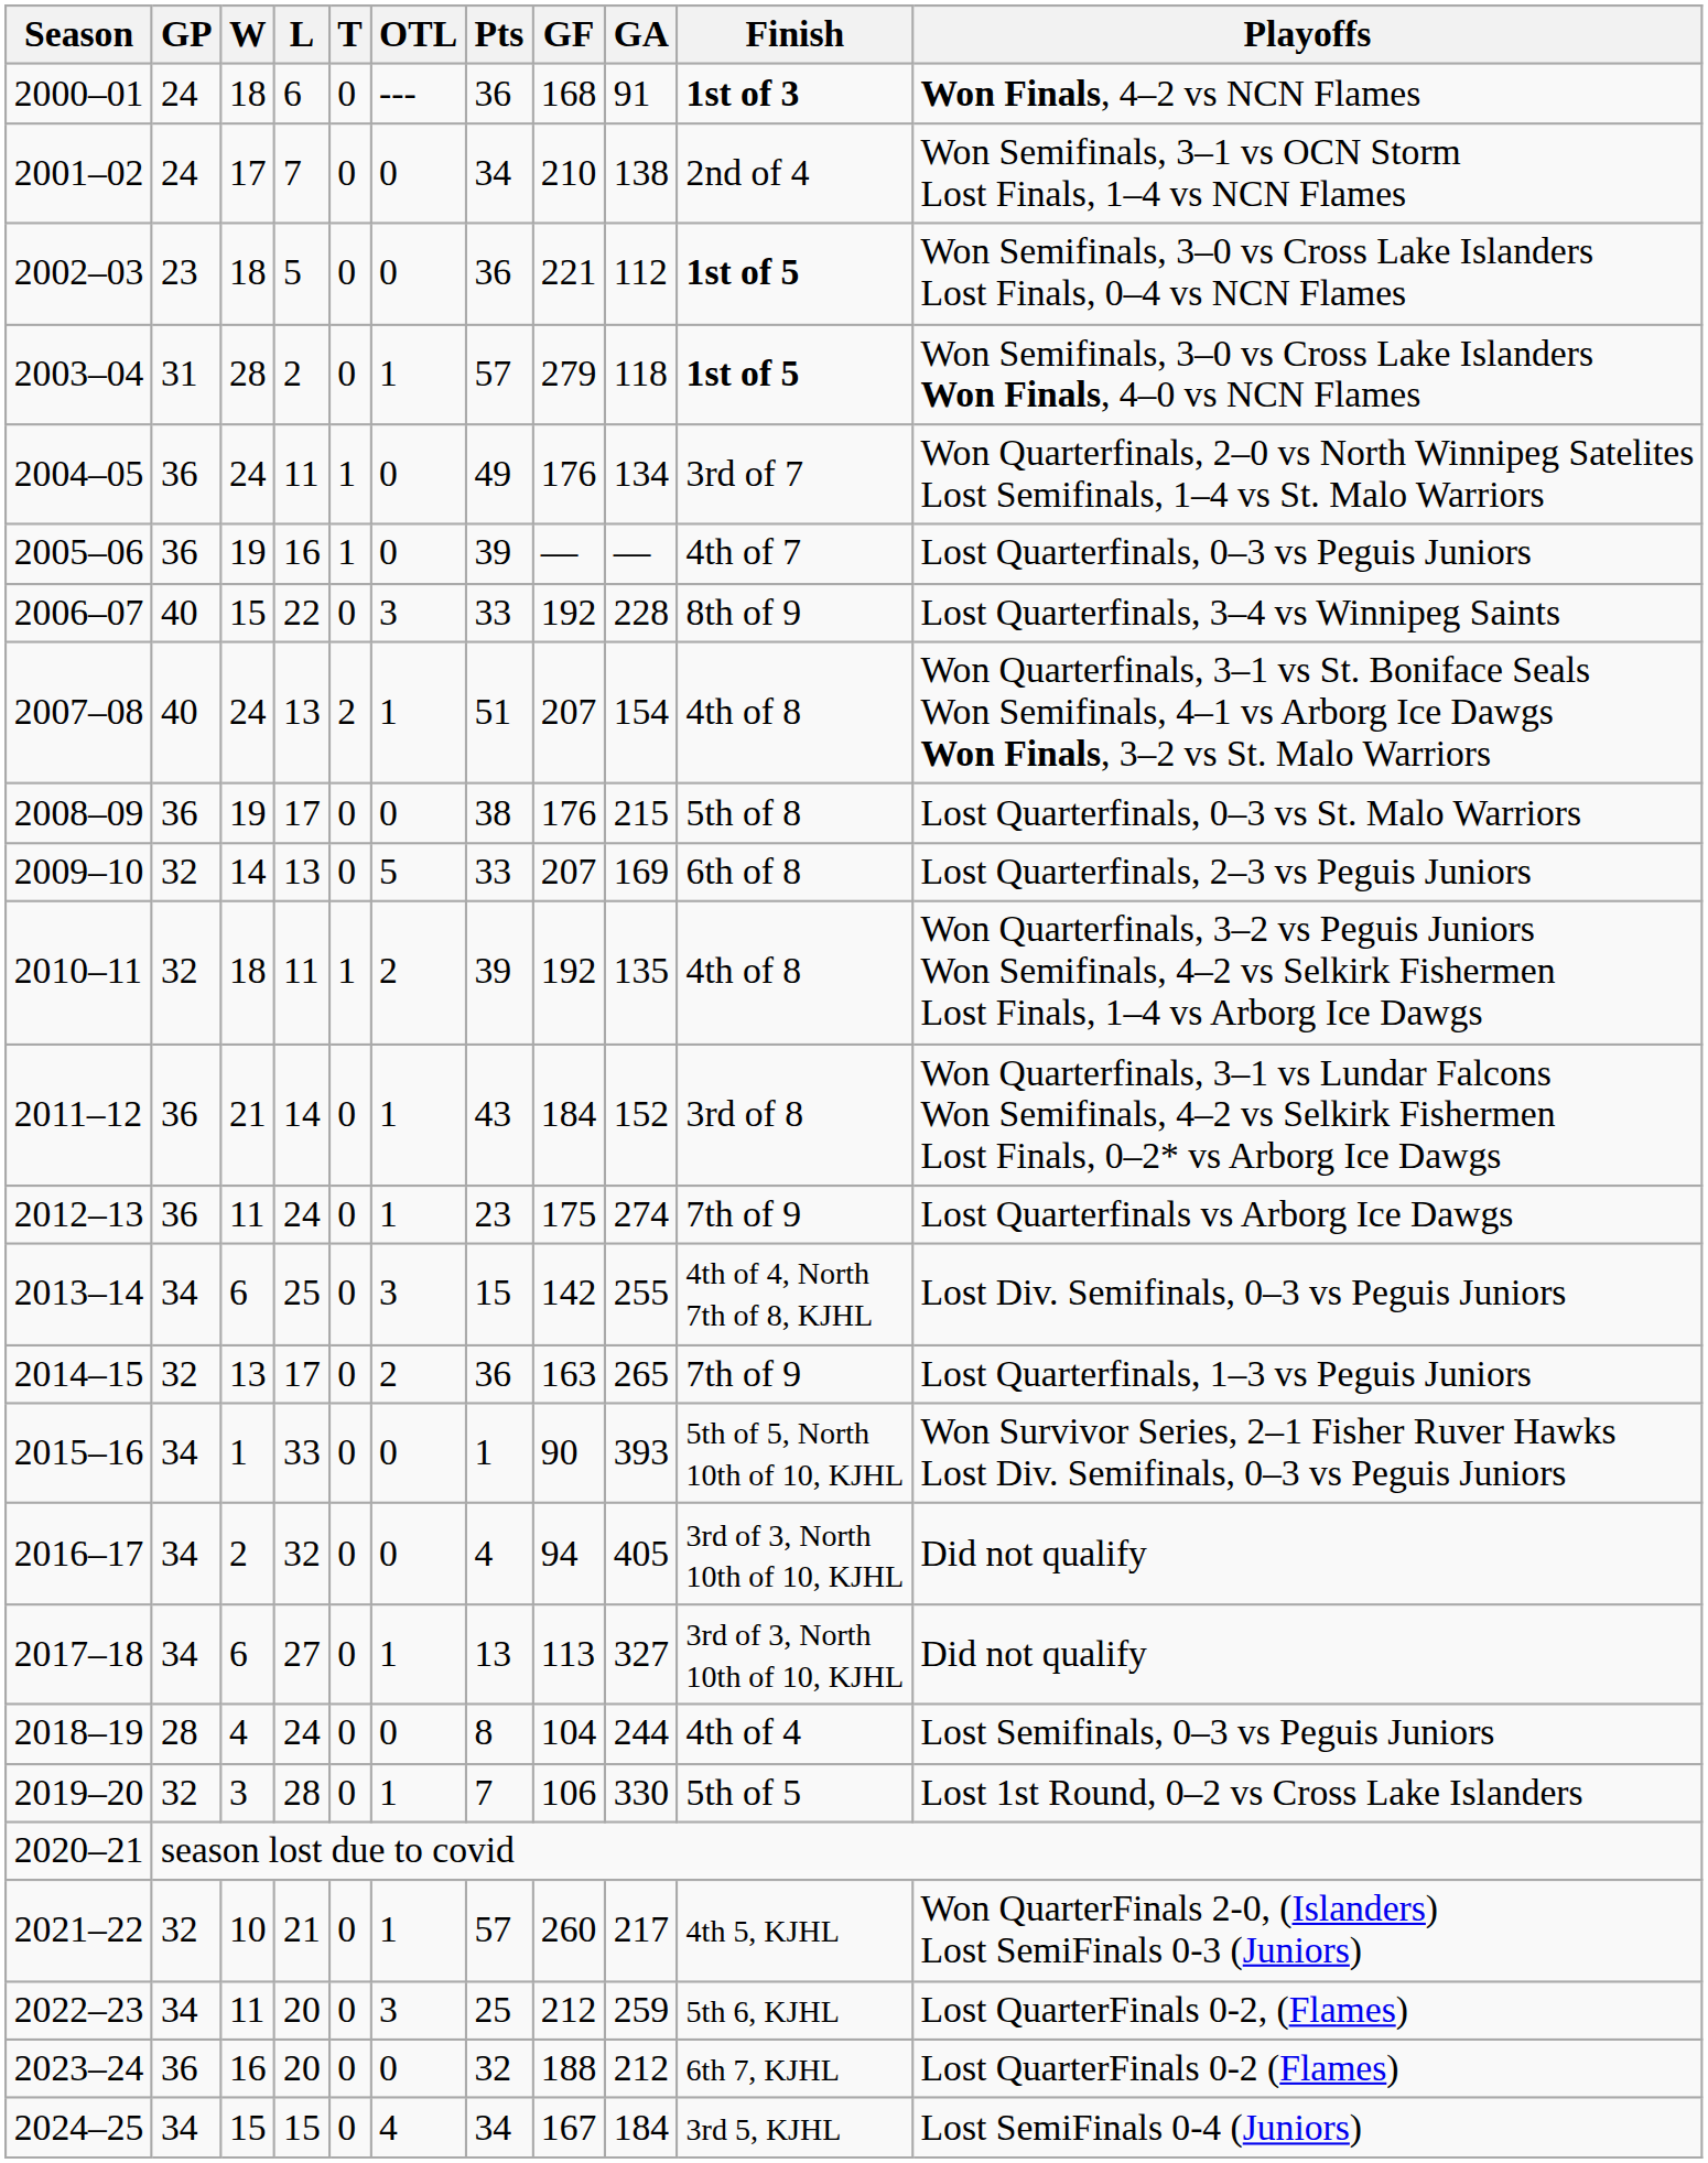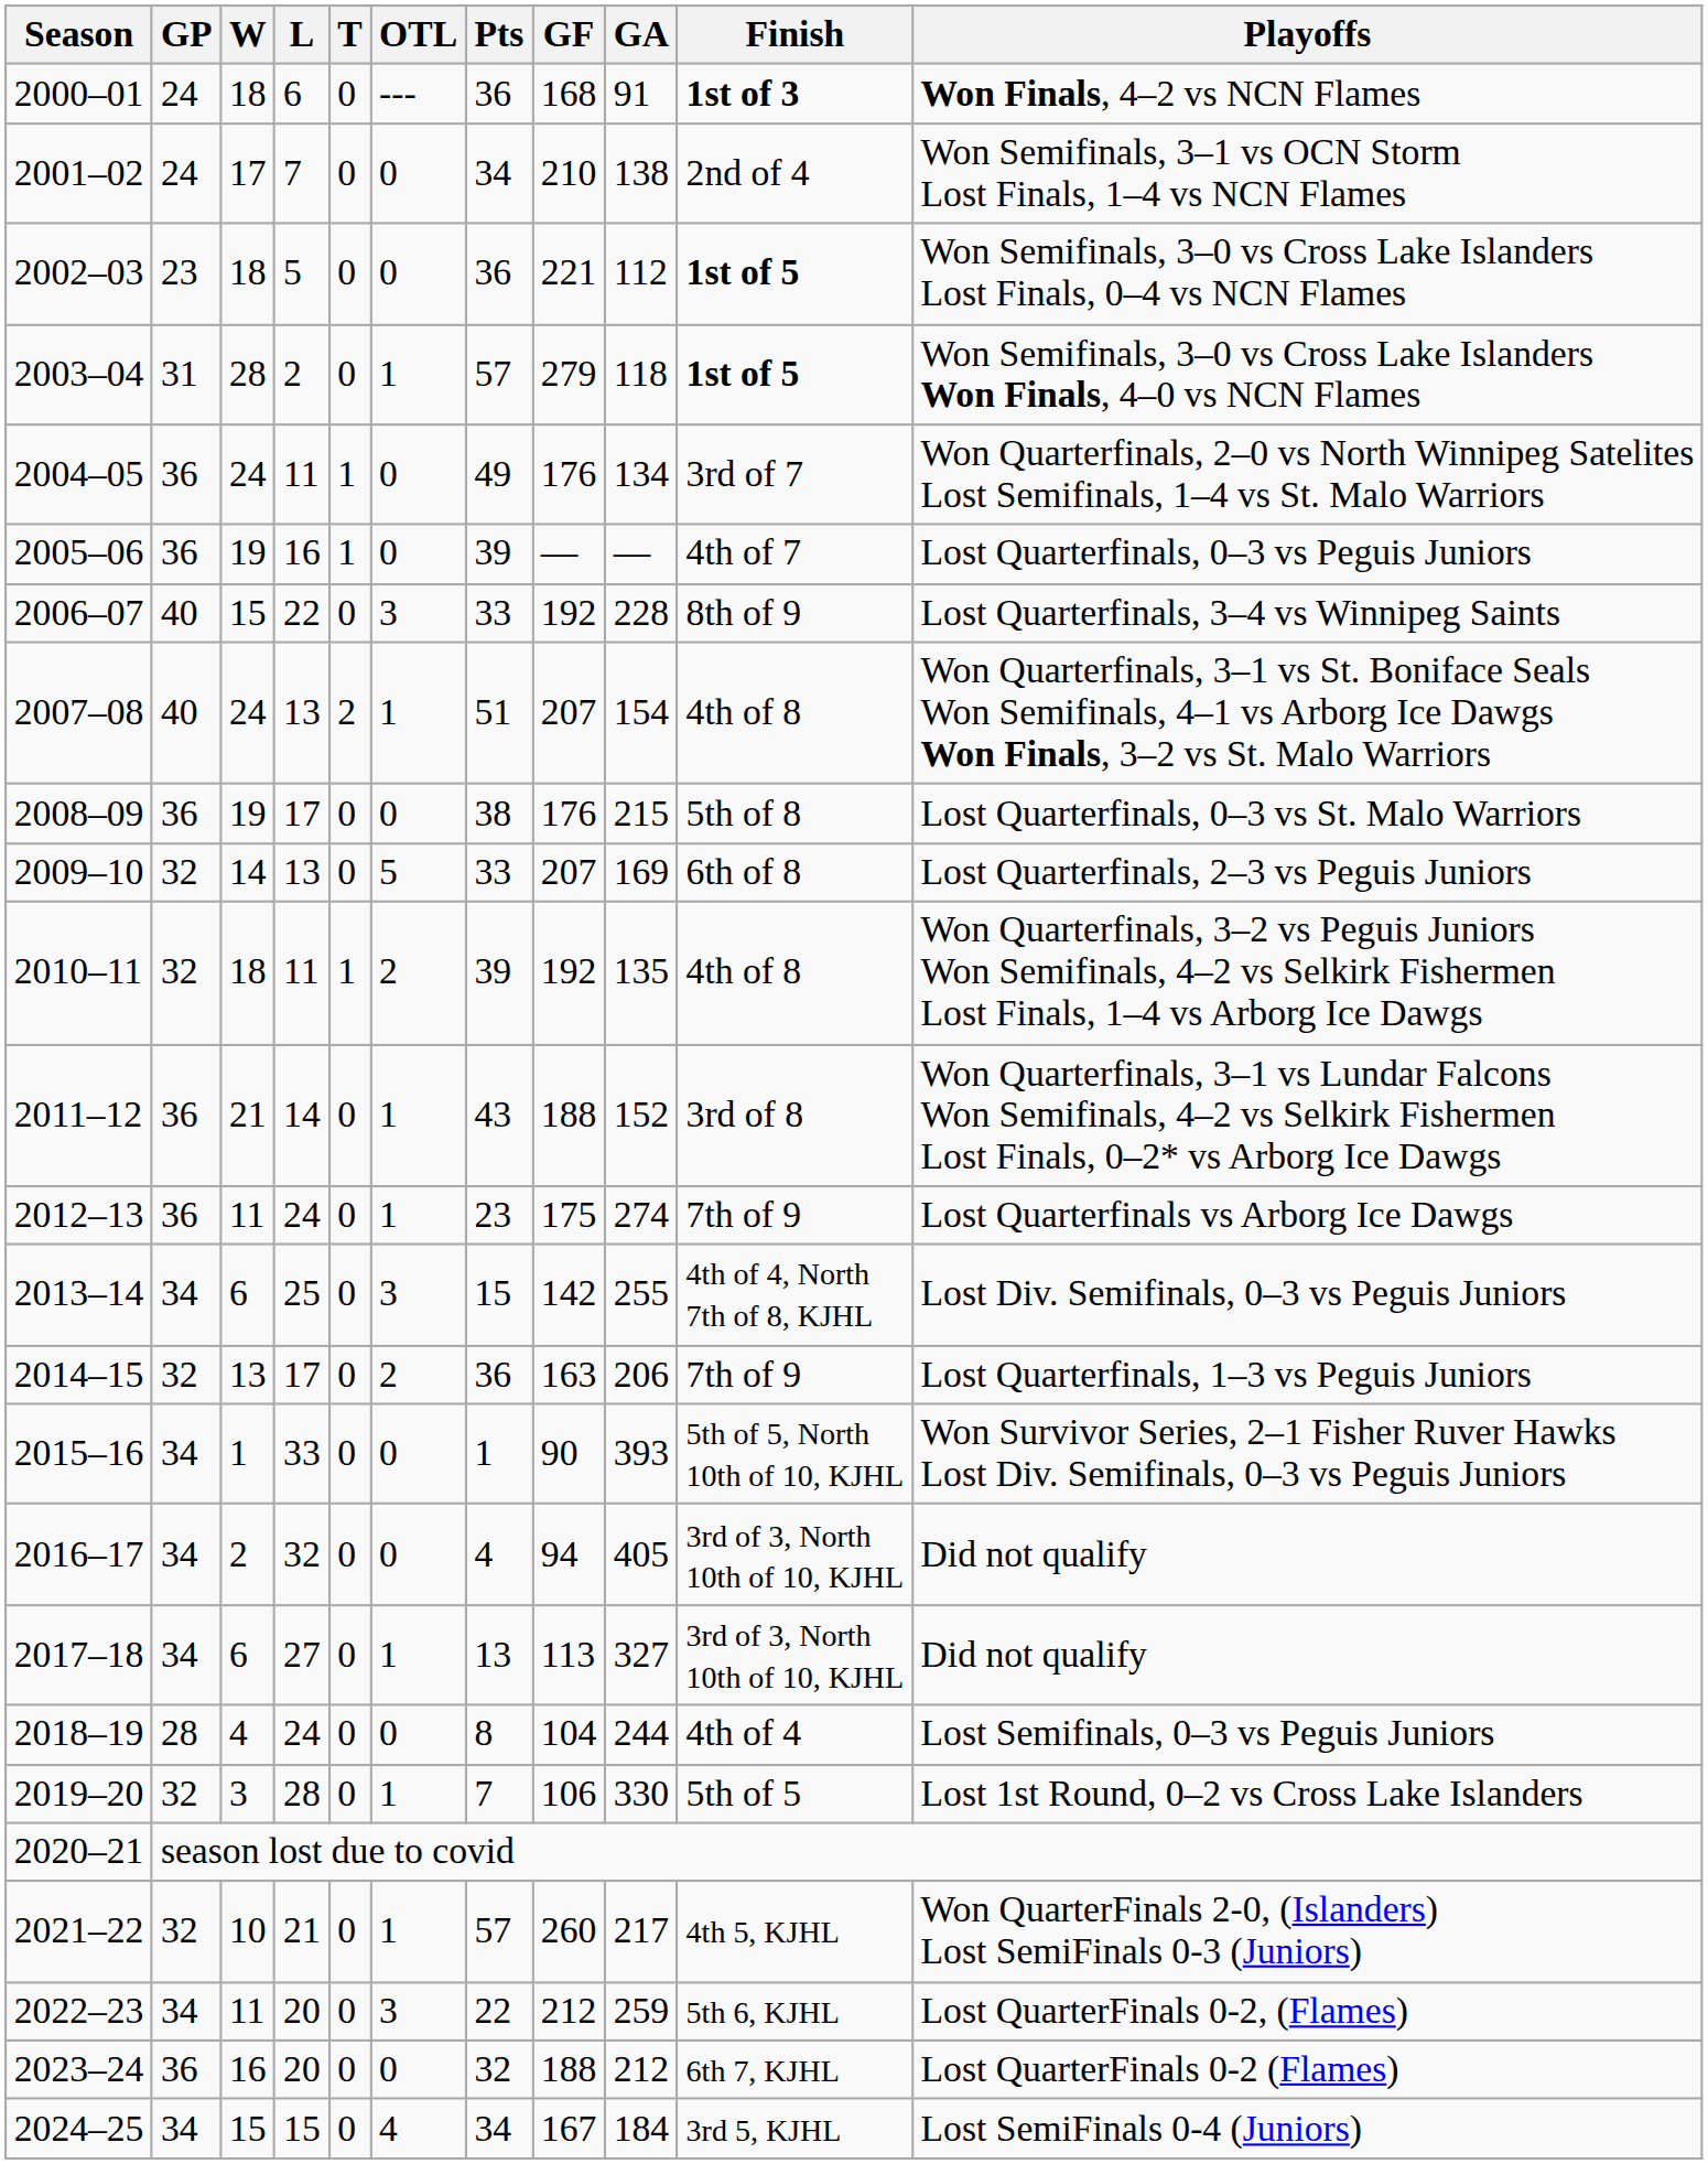2011–12 | GF: 184 -> 188
2014–15 | GA: 265 -> 206
2022–23 | Pts: 25 -> 22
